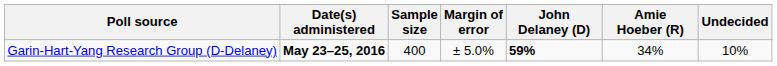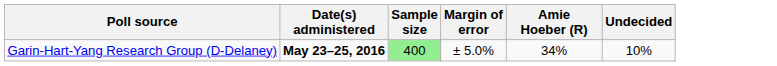- column: John Delaney (D) | 59%
Garin-Hart-Yang Research Group (D-Delaney) | Sample size: no background -> lightgreen background
